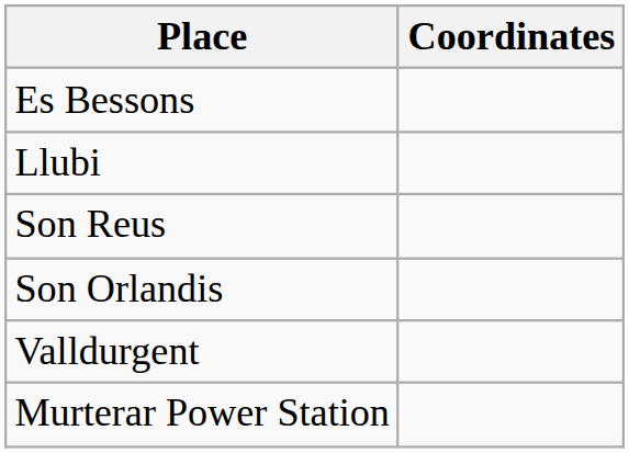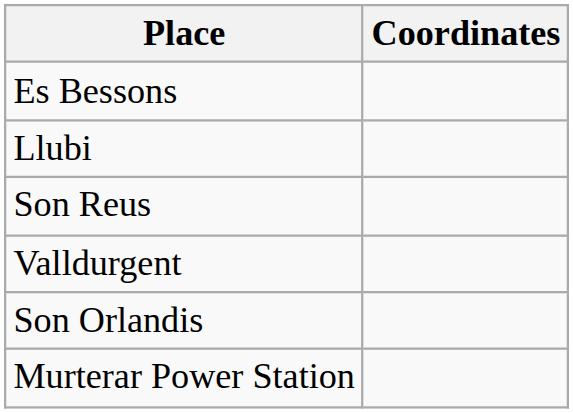rows swapped: Valldurgent <-> Son Orlandis
